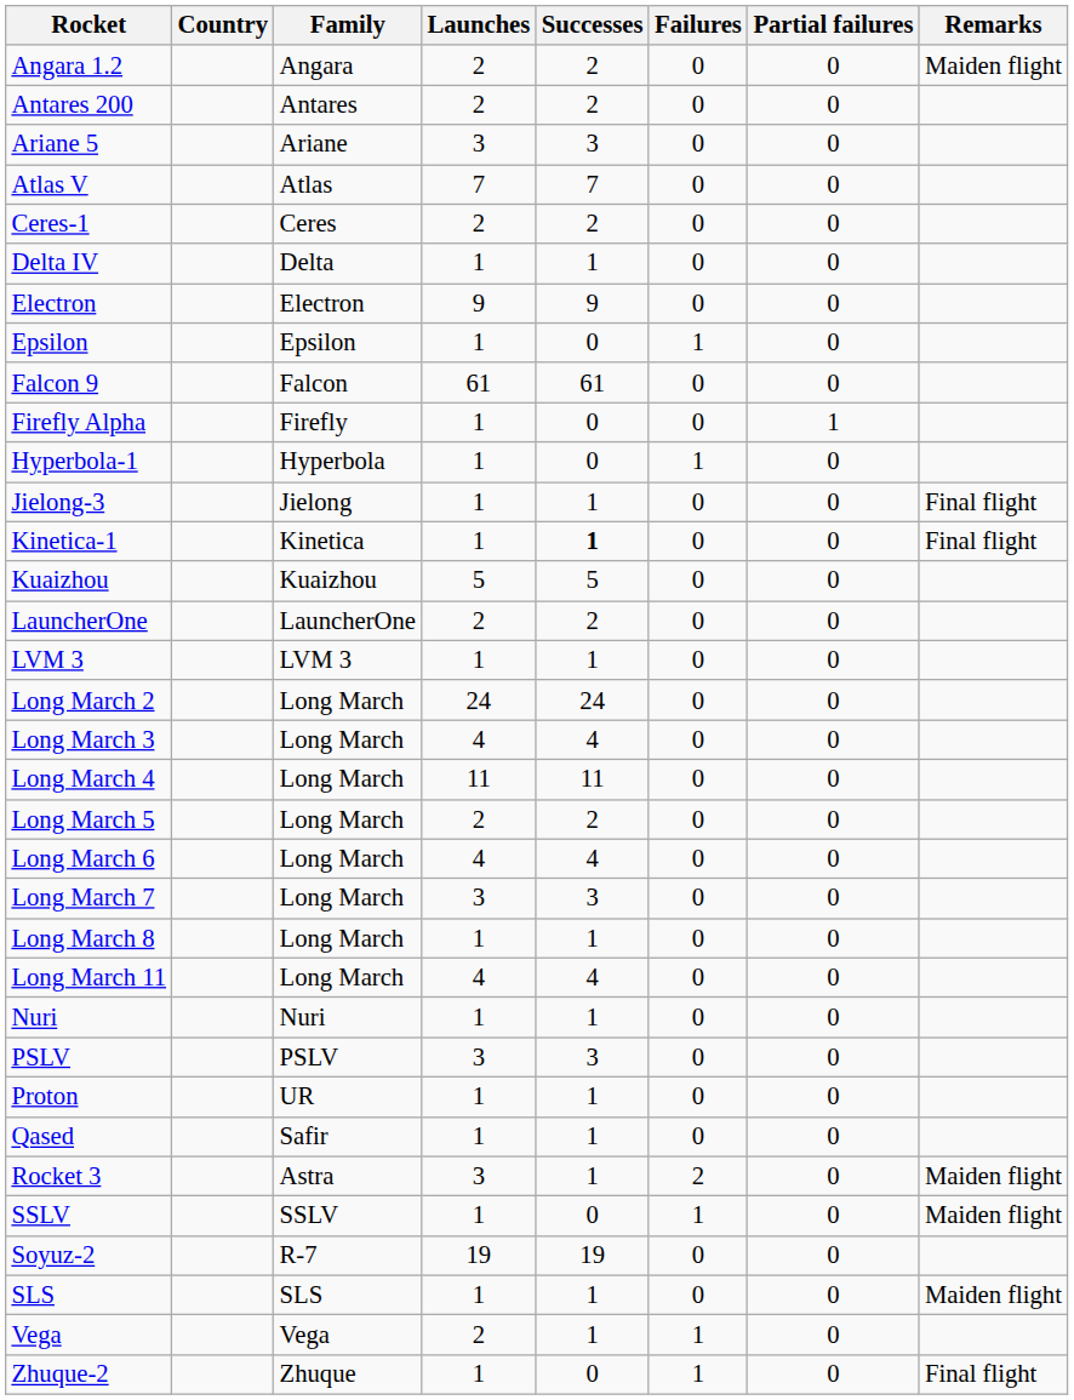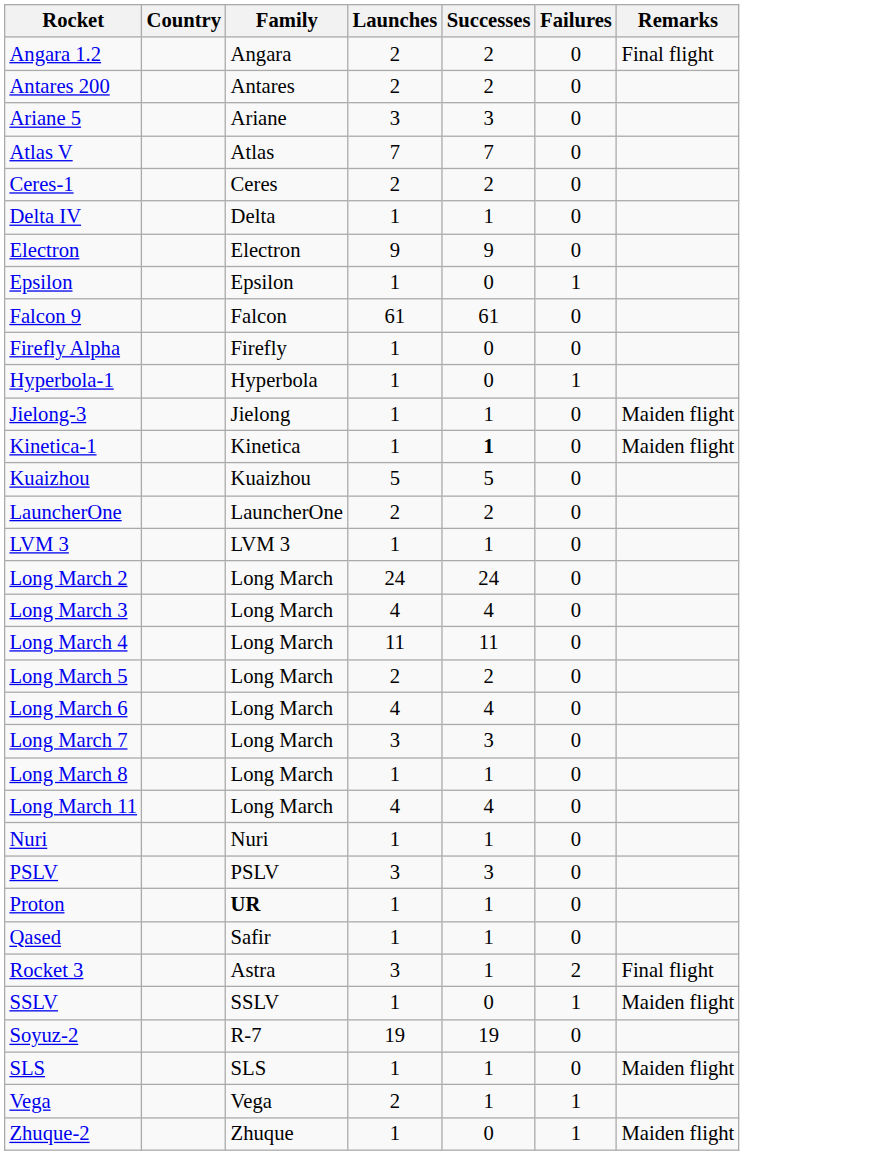- column: Partial failures | 0 | 0 | 0 | 0 | 0 | 0 | 0 | 0 | 0 | 1 | 0 | 0 | 0 | 0 | 0 | 0 | 0 | 0 | 0 | 0 | 0 | 0 | 0 | 0 | 0 | 0 | 0 | 0 | 0 | 0 | 0 | 0 | 0 | 0
Angara 1.2 | Remarks: Maiden flight -> Final flight
Jielong-3 | Remarks: Final flight -> Maiden flight
Kinetica-1 | Remarks: Final flight -> Maiden flight
Proton | Family: normal -> bold
Rocket 3 | Remarks: Maiden flight -> Final flight
Zhuque-2 | Remarks: Final flight -> Maiden flight
